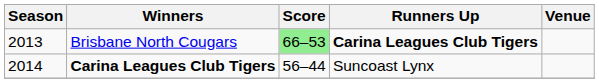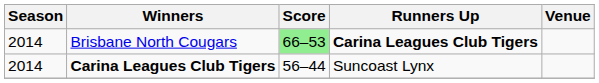Brisbane North Cougars | Season: 2013 -> 2014
